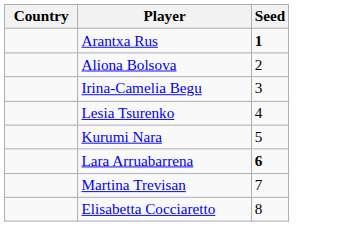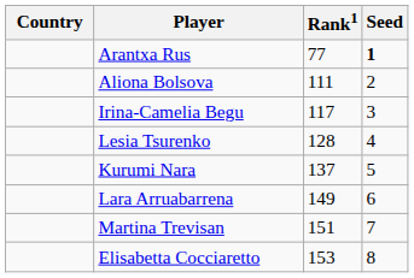+ column: Rank1 | 77 | 111 | 117 | 128 | 137 | 149 | 151 | 153
Lara Arruabarrena | Seed: bold -> normal
